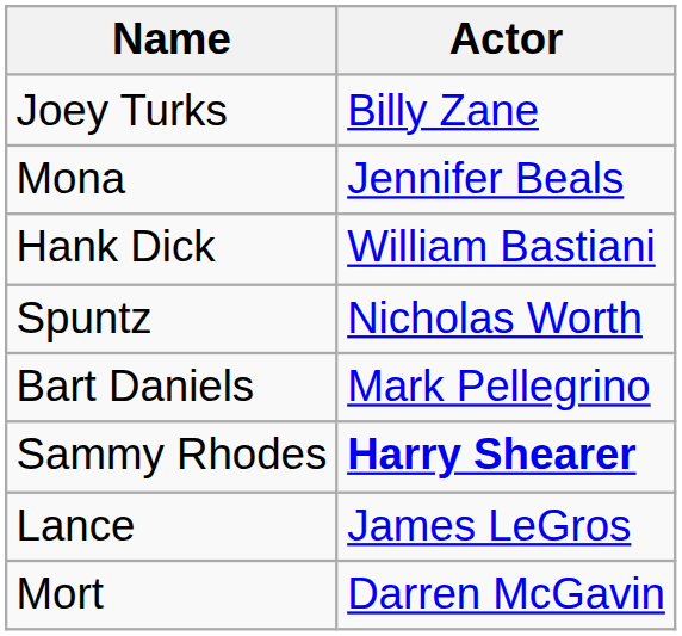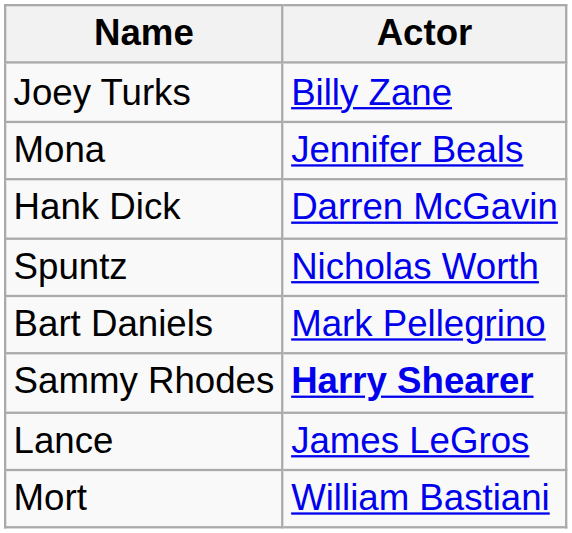Hank Dick | Actor: William Bastiani -> Darren McGavin
Mort | Actor: Darren McGavin -> William Bastiani
